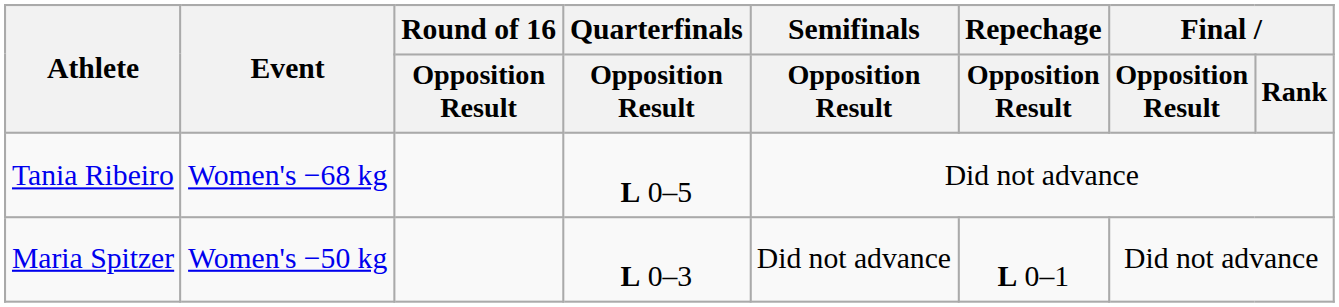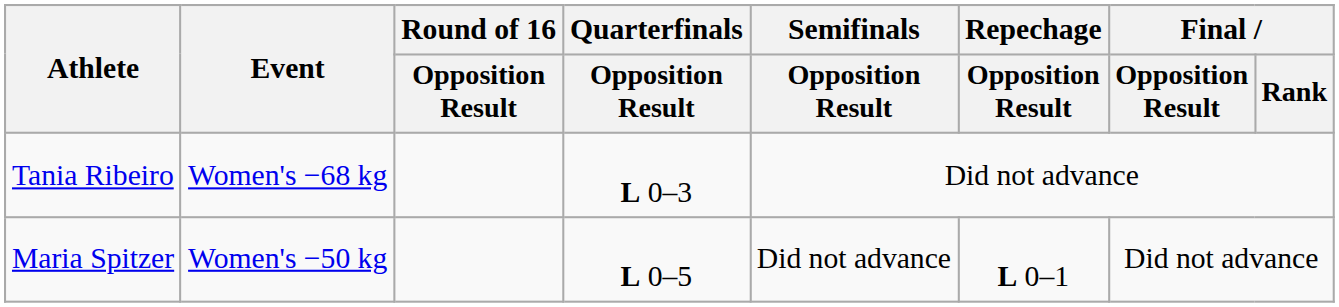Tania Ribeiro | Quarterfinals / Opposition Result: L 0–5 -> L 0–3
Maria Spitzer | Quarterfinals / Opposition Result: L 0–3 -> L 0–5
